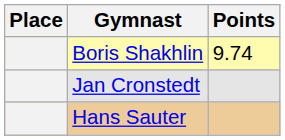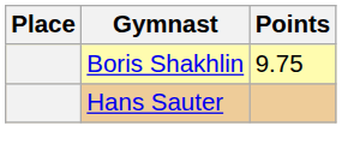Boris Shakhlin | Points: 9.74 -> 9.75
- row: Jan Cronstedt
